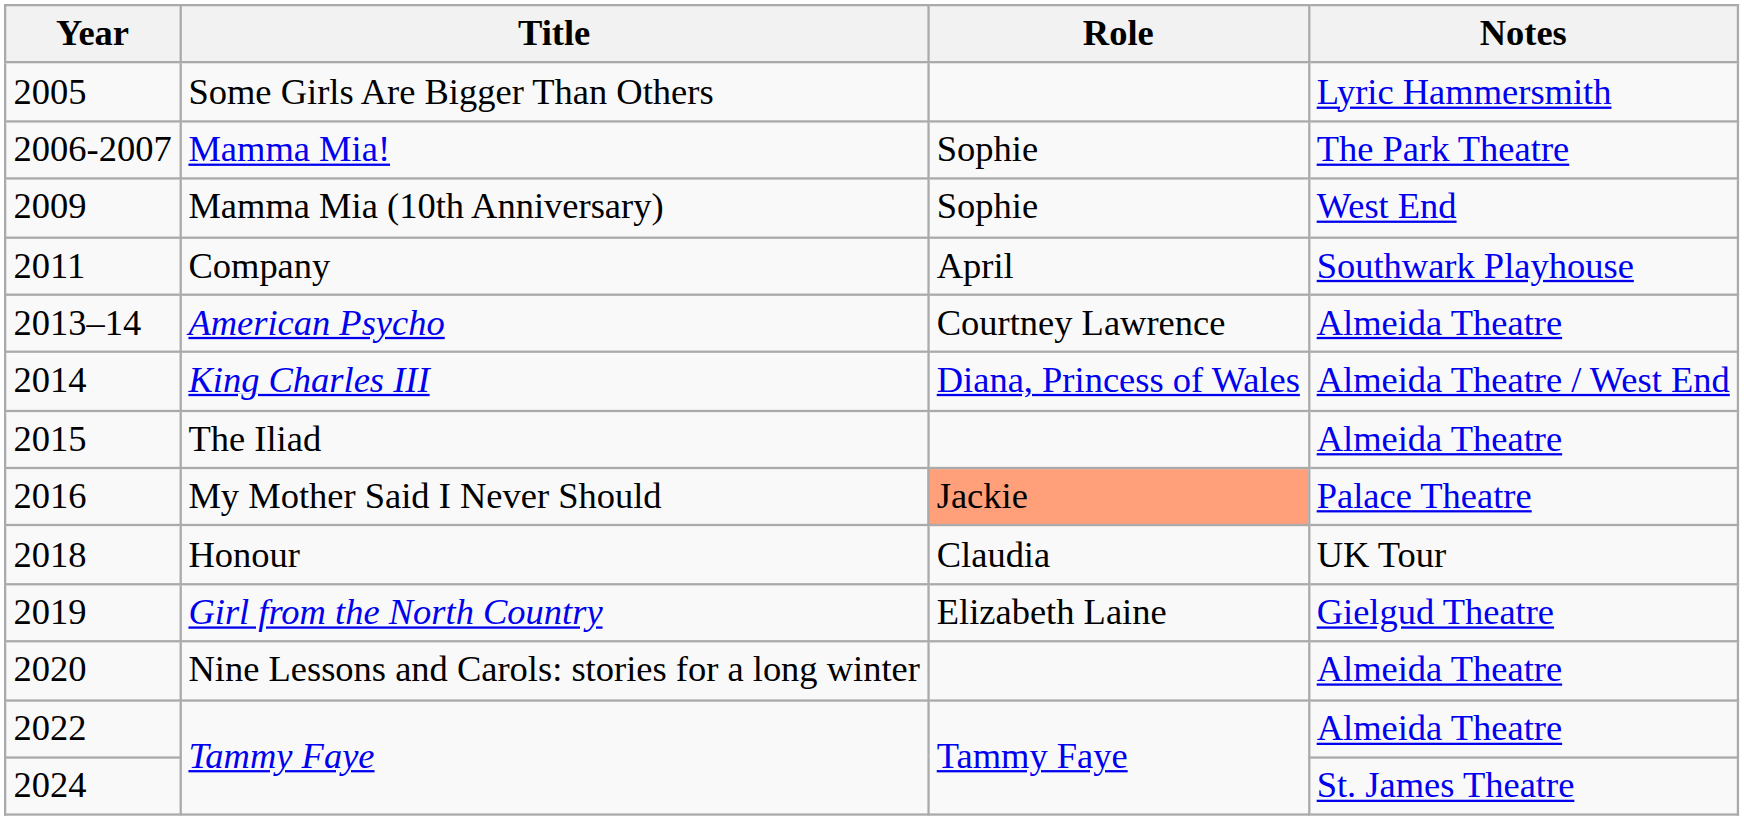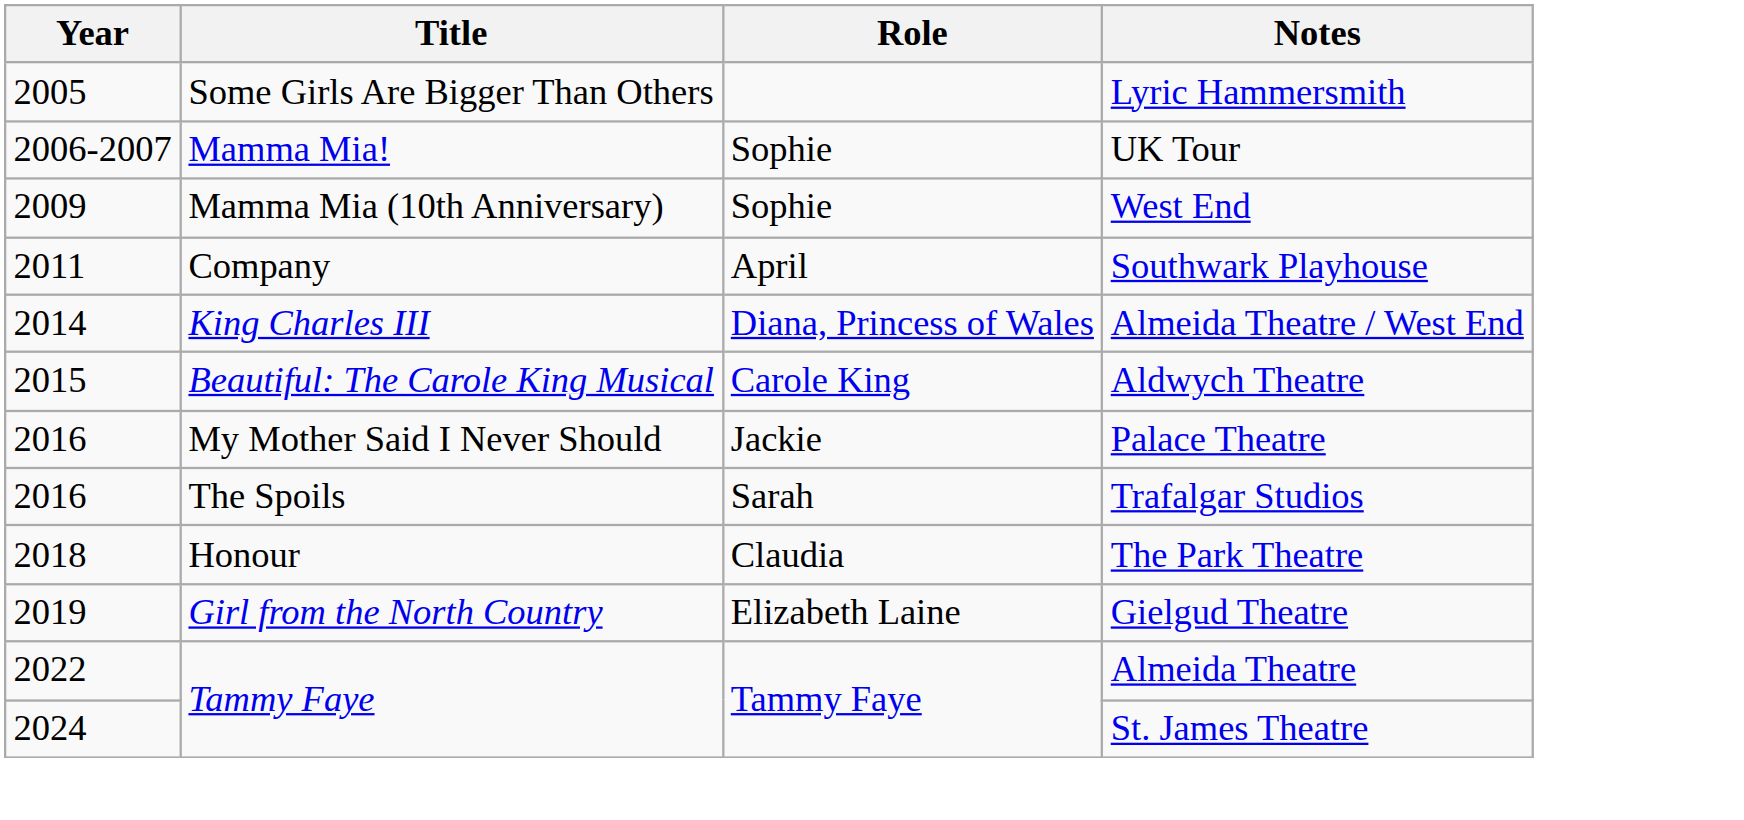Mamma Mia! | Notes: The Park Theatre -> UK Tour
- row: 2013–14 | American Psycho | Courtney Lawrence | Almeida Theatre
+ row: 2015 | Beautiful: The Carole King Musical | Carole King | Aldwych Theatre
- row: 2015 | The Iliad | Almeida Theatre
My Mother Said I Never Should | Role: lightsalmon background -> no background
+ row: 2016 | The Spoils | Sarah | Trafalgar Studios
Honour | Notes: UK Tour -> The Park Theatre
- row: 2020 | Nine Lessons and Carols: stories for a long winter | Almeida Theatre
